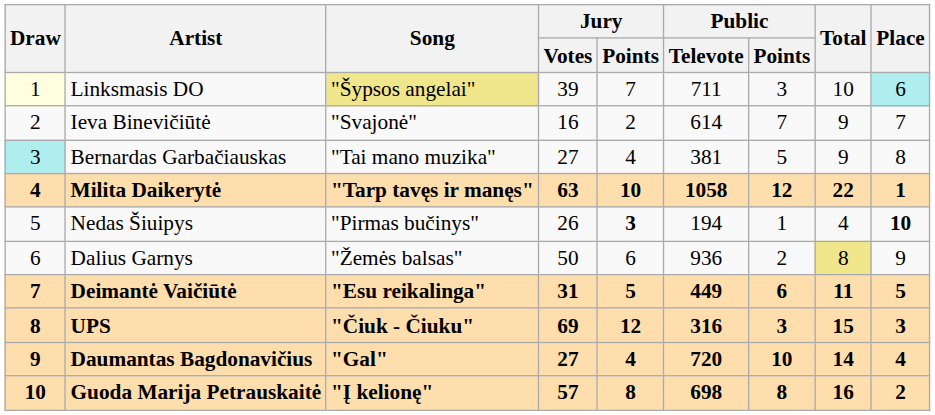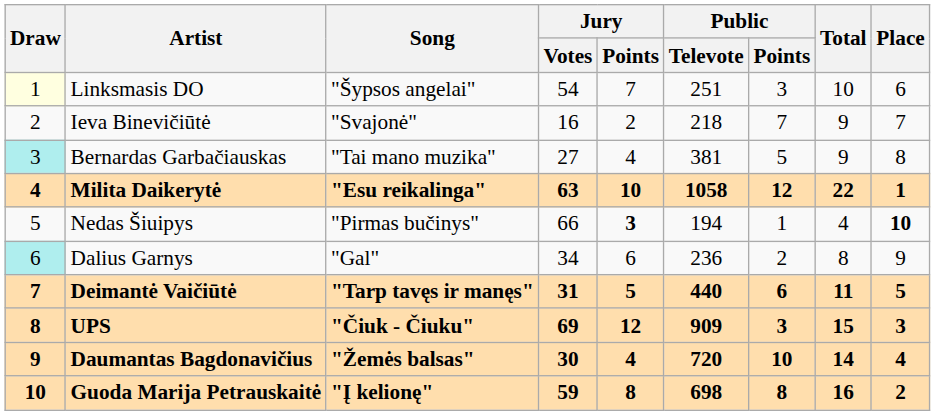Linksmasis DO | Song: khaki background -> no background
Linksmasis DO | Jury / Votes: 39 -> 54
Linksmasis DO | Public / Televote: 711 -> 251
Linksmasis DO | Place: paleturquoise background -> no background
Ieva Binevičiūtė | Public / Televote: 614 -> 218
Milita Daikerytė | Song: "Tarp tavęs ir manęs" -> "Esu reikalinga"
Nedas Šiuipys | Jury / Votes: 26 -> 66
Dalius Garnys | Draw: no background -> paleturquoise background
Dalius Garnys | Song: "Žemės balsas" -> "Gal"
Dalius Garnys | Jury / Votes: 50 -> 34
Dalius Garnys | Public / Televote: 936 -> 236
Dalius Garnys | Total: khaki background -> no background
Deimantė Vaičiūtė | Song: "Esu reikalinga" -> "Tarp tavęs ir manęs"
Deimantė Vaičiūtė | Public / Televote: 449 -> 440
UPS | Public / Televote: 316 -> 909
Daumantas Bagdonavičius | Song: "Gal" -> "Žemės balsas"
Daumantas Bagdonavičius | Jury / Votes: 27 -> 30
Guoda Marija Petrauskaitė | Jury / Votes: 57 -> 59
